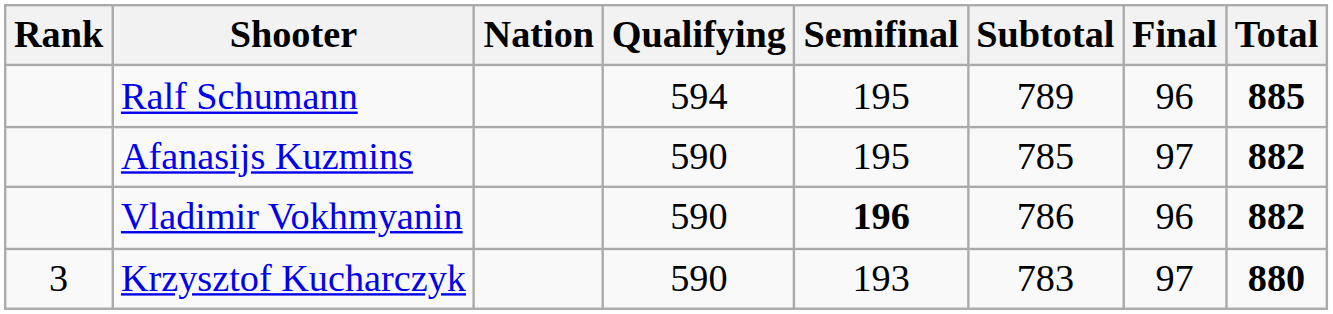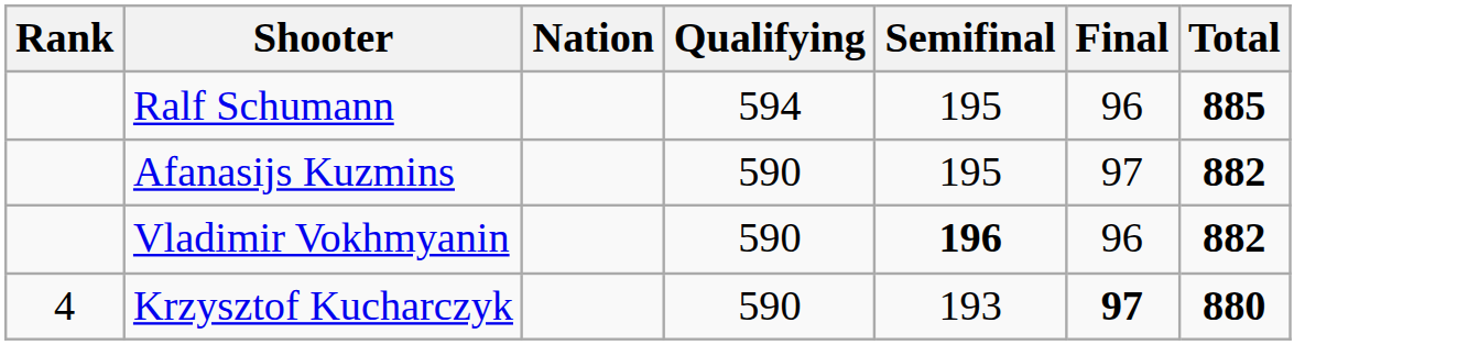- column: Subtotal | 789 | 785 | 786 | 783
Krzysztof Kucharczyk | Rank: 3 -> 4
Krzysztof Kucharczyk | Final: normal -> bold
